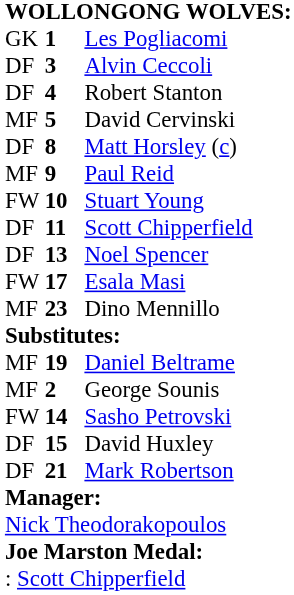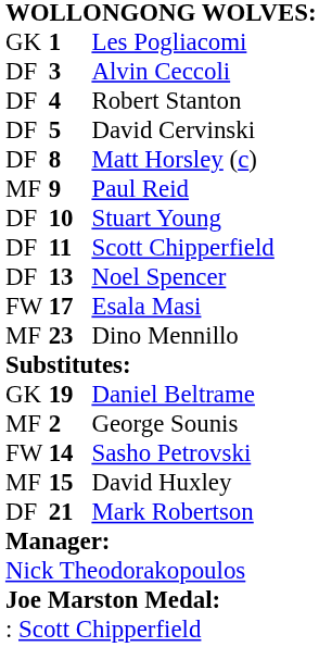David Cervinski | column 1: MF -> DF
Stuart Young | column 1: FW -> DF
Daniel Beltrame | column 1: MF -> GK
David Huxley | column 1: DF -> MF
